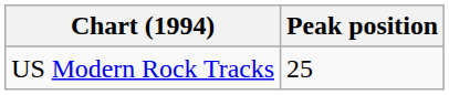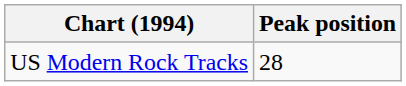US Modern Rock Tracks | Peak position: 25 -> 28
